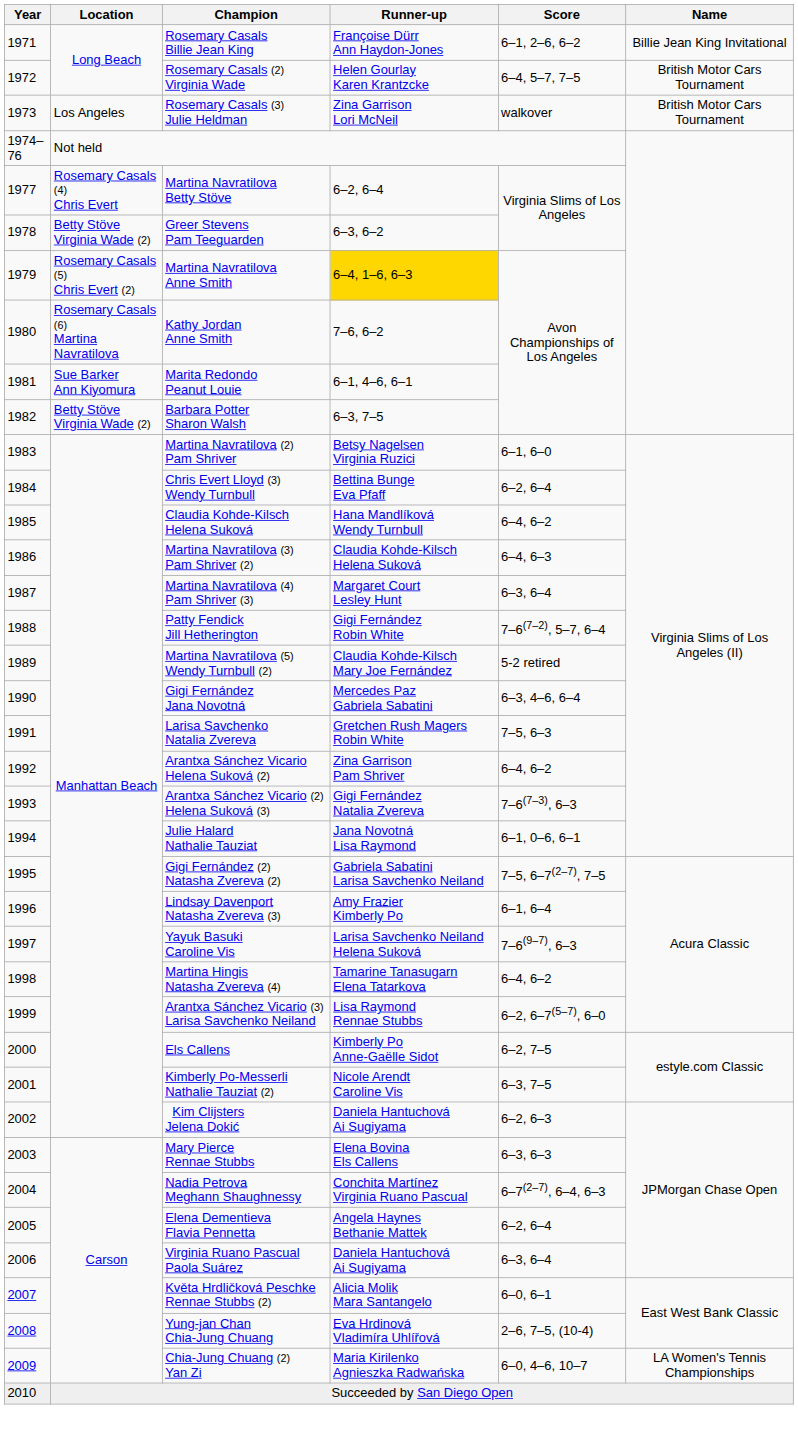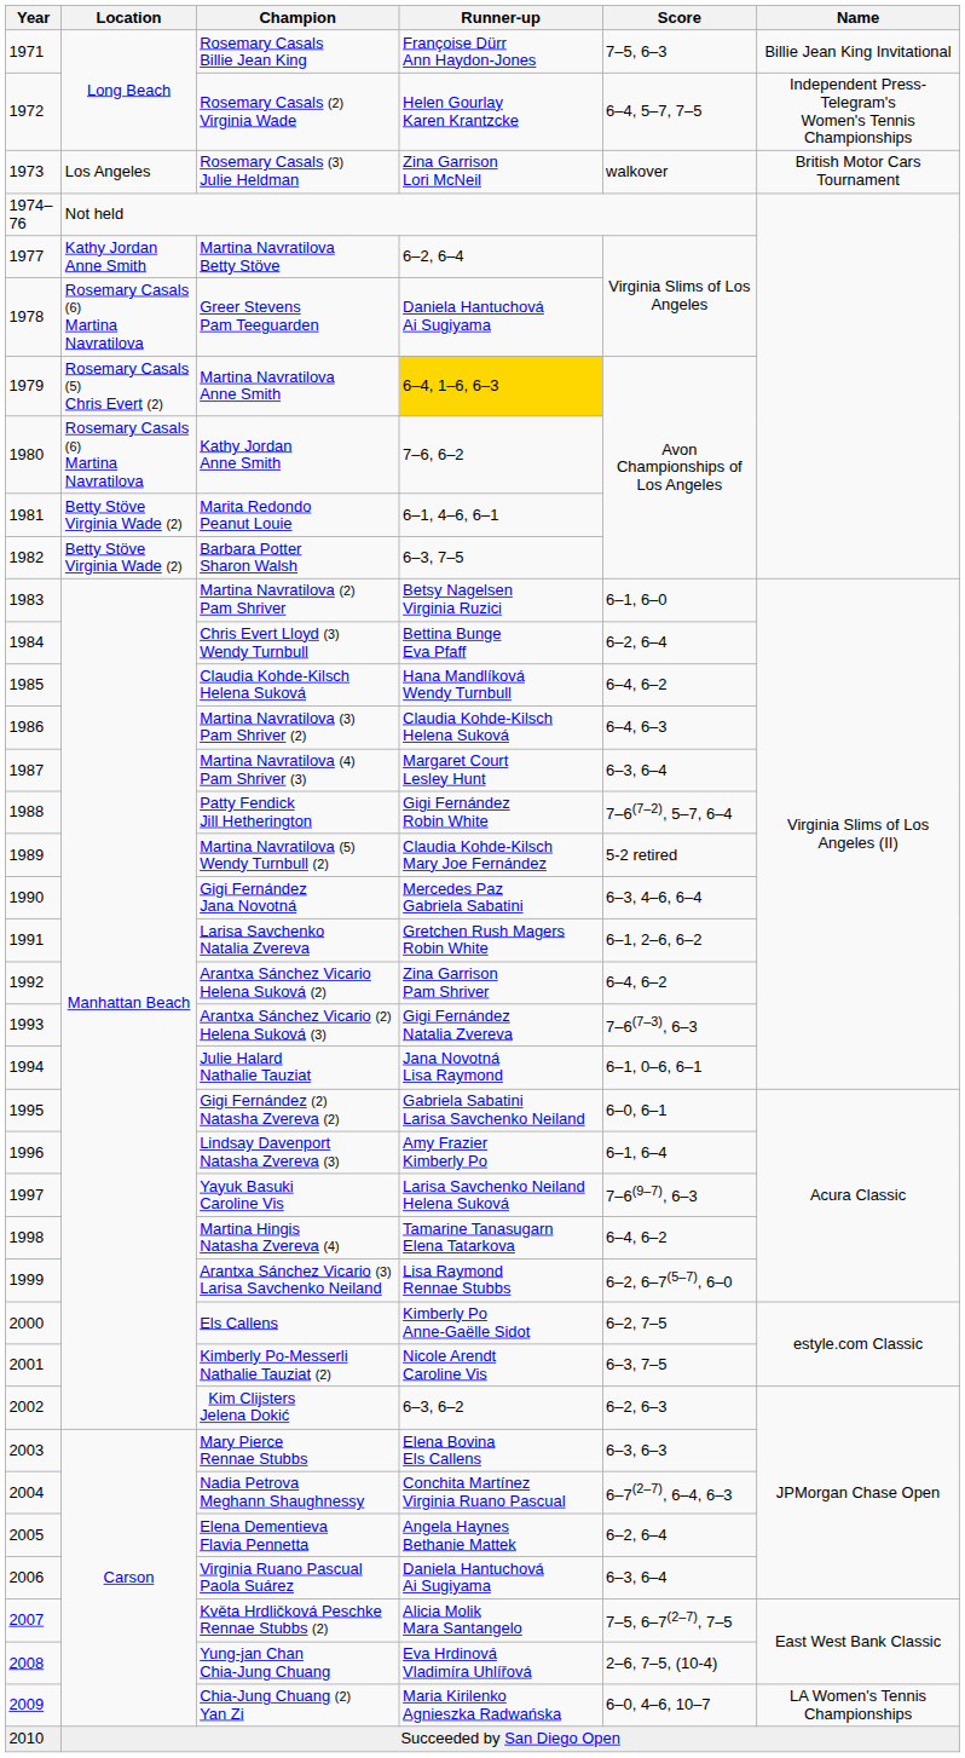Rosemary Casals Billie Jean King | Score: 6–1, 2–6, 6–2 -> 7–5, 6–3
Rosemary Casals (2) Virginia Wade | Name: British Motor Cars Tournament -> Independent Press-Telegram's Women's Tennis Championships
Martina Navratilova Betty Stöve | Location: Rosemary Casals (4) Chris Evert -> Kathy Jordan Anne Smith
Greer Stevens Pam Teeguarden | Location: Betty Stöve Virginia Wade (2) -> Rosemary Casals (6) Martina Navratilova
Greer Stevens Pam Teeguarden | Runner-up: 6–3, 6–2 -> Daniela Hantuchová Ai Sugiyama
Marita Redondo Peanut Louie | Location: Sue Barker Ann Kiyomura -> Betty Stöve Virginia Wade (2)
Larisa Savchenko Natalia Zvereva | Score: 7–5, 6–3 -> 6–1, 2–6, 6–2
Gigi Fernández (2) Natasha Zvereva (2) | Score: 7–5, 6–7(2–7), 7–5 -> 6–0, 6–1
Kim Clijsters Jelena Dokić | Runner-up: Daniela Hantuchová Ai Sugiyama -> 6–3, 6–2
Květa Hrdličková Peschke Rennae Stubbs (2) | Score: 6–0, 6–1 -> 7–5, 6–7(2–7), 7–5
